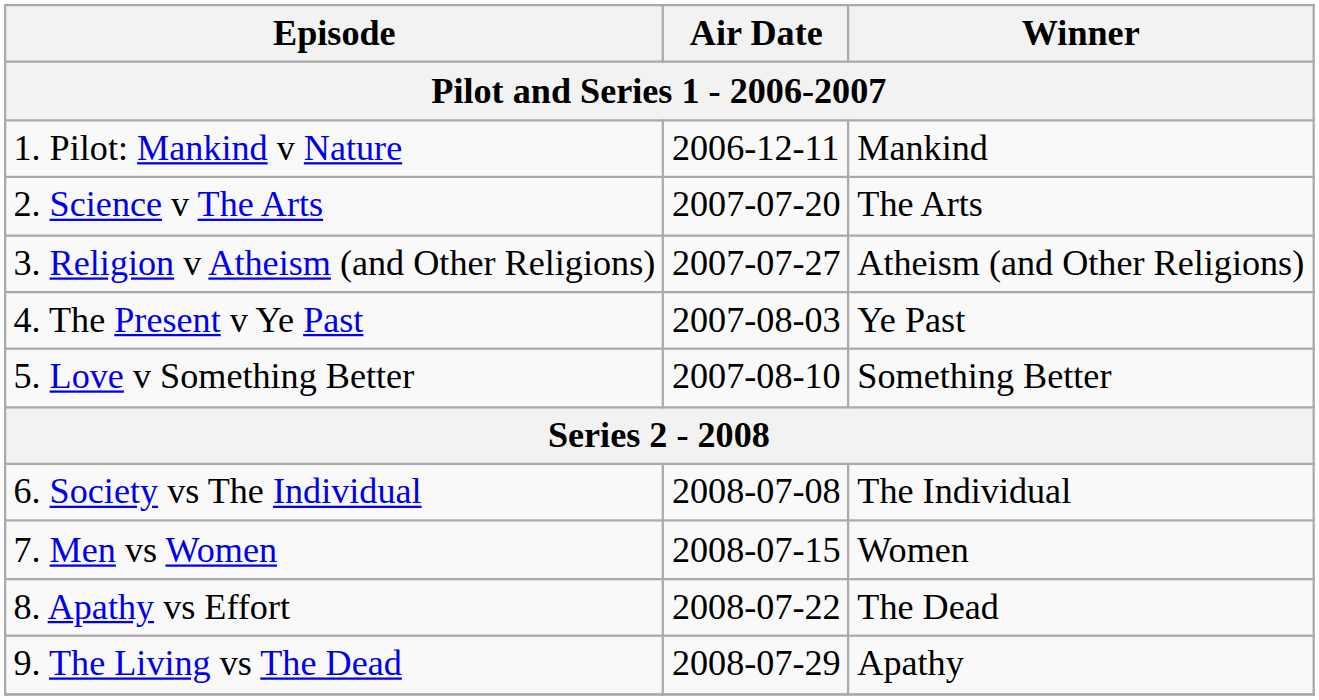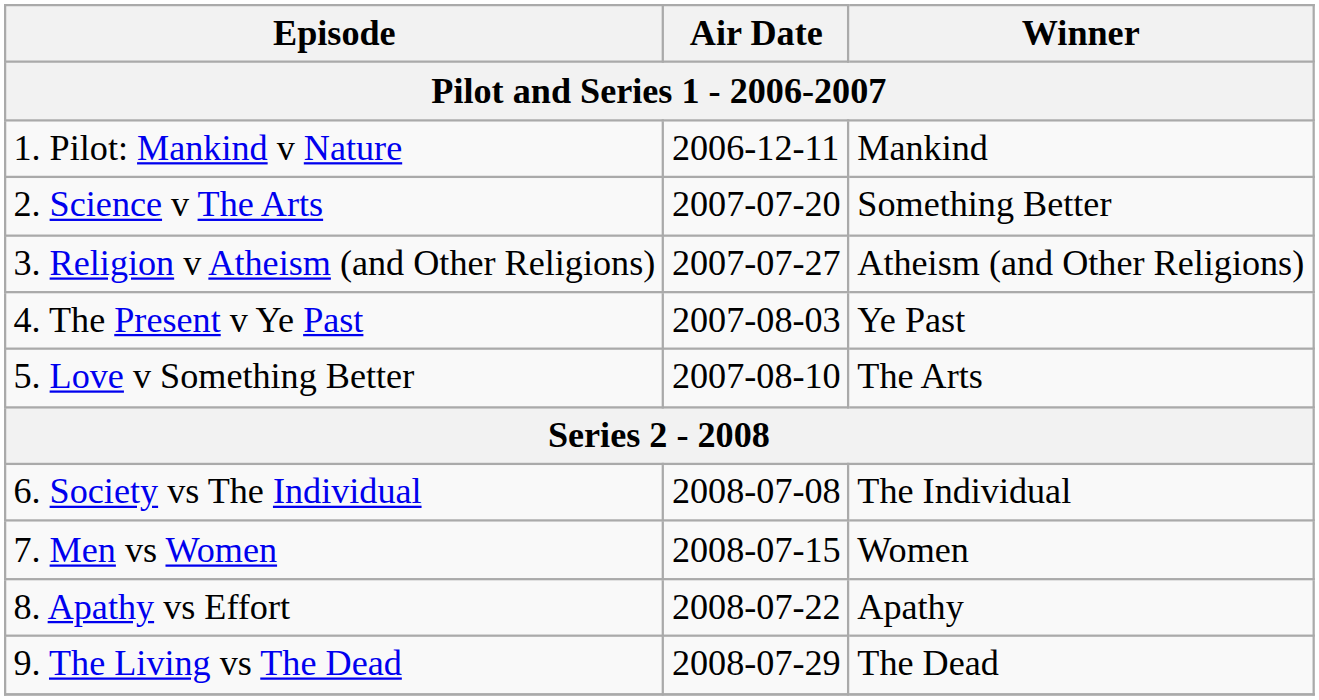2. Science v The Arts | Winner: The Arts -> Something Better
5. Love v Something Better | Winner: Something Better -> The Arts
8. Apathy vs Effort | Winner: The Dead -> Apathy
9. The Living vs The Dead | Winner: Apathy -> The Dead
